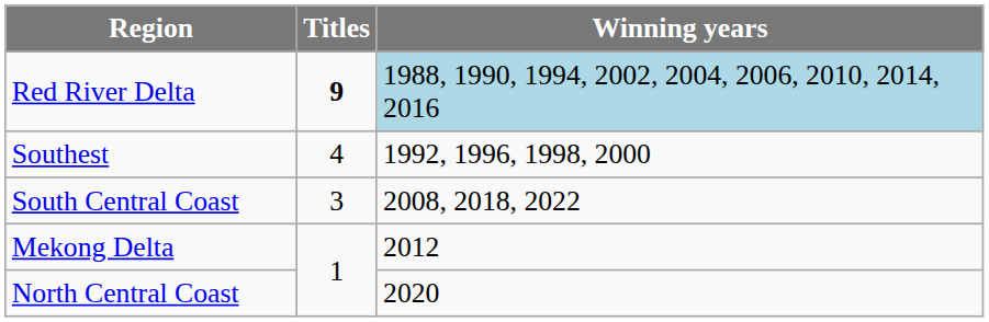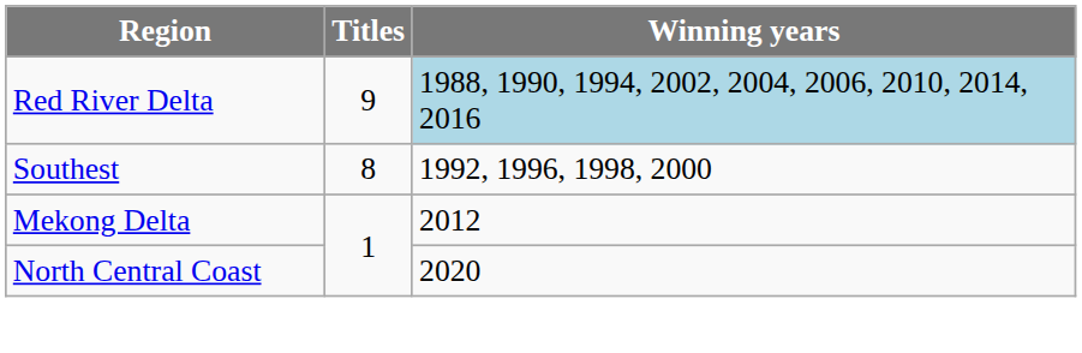Red River Delta | Titles: bold -> normal
Southest | Titles: 4 -> 8
- row: South Central Coast | 3 | 2008, 2018, 2022
